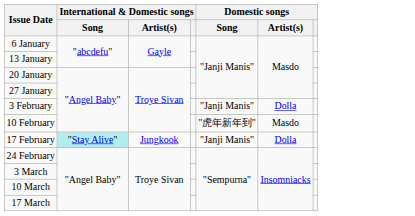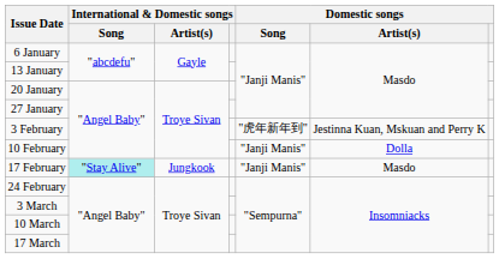3 February | Domestic songs / Song: "Janji Manis" -> "虎年新年到"
3 February | Domestic songs / Artist(s): Dolla -> Jestinna Kuan, Mskuan and Perry K
10 February | Domestic songs / Song: "虎年新年到" -> "Janji Manis"
10 February | Domestic songs / Artist(s): Masdo -> Dolla
17 February | Domestic songs / Artist(s): Dolla -> Masdo
